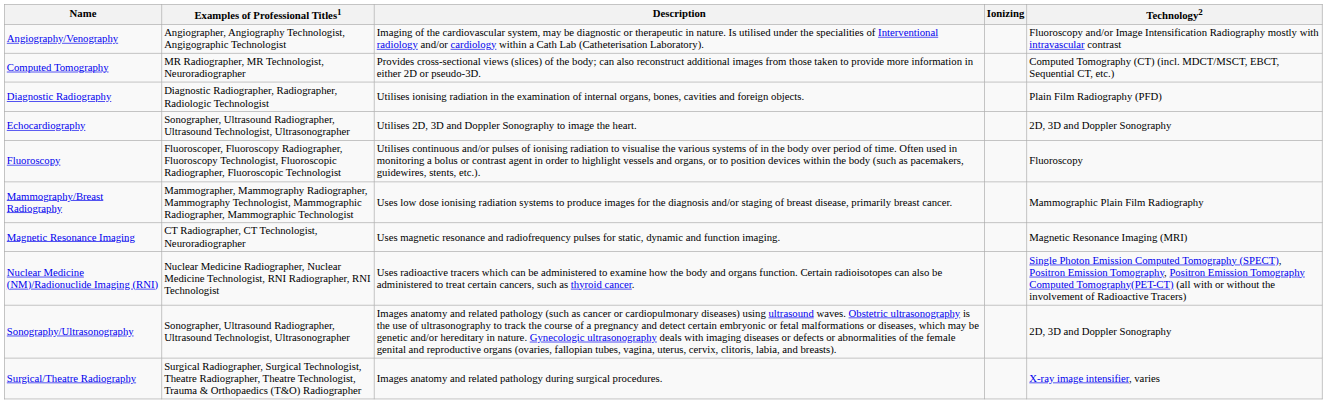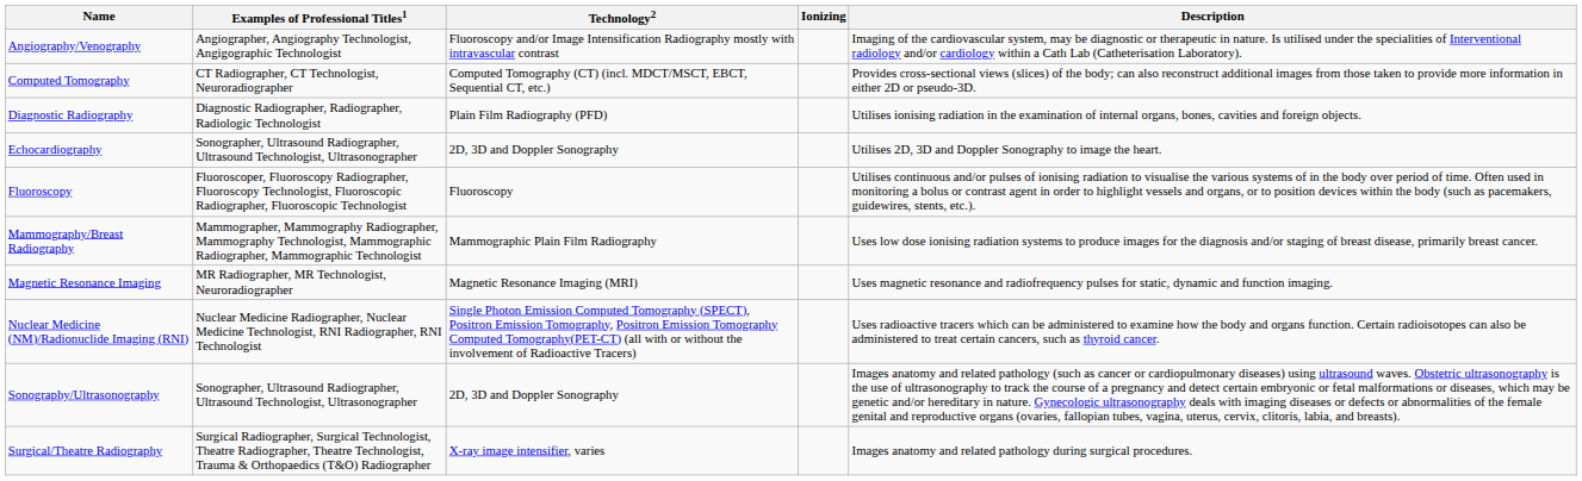columns swapped: Technology2 <-> Description
Computed Tomography | Examples of Professional Titles1: MR Radiographer, MR Technologist, Neuroradiographer -> CT Radiographer, CT Technologist, Neuroradiographer
Magnetic Resonance Imaging | Examples of Professional Titles1: CT Radiographer, CT Technologist, Neuroradiographer -> MR Radiographer, MR Technologist, Neuroradiographer
